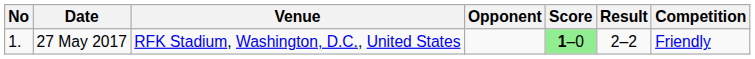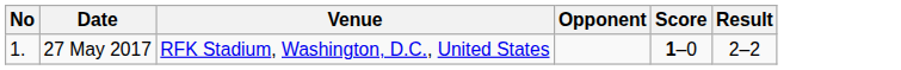- column: Competition | Friendly
27 May 2017 | Score: lightgreen background -> no background
